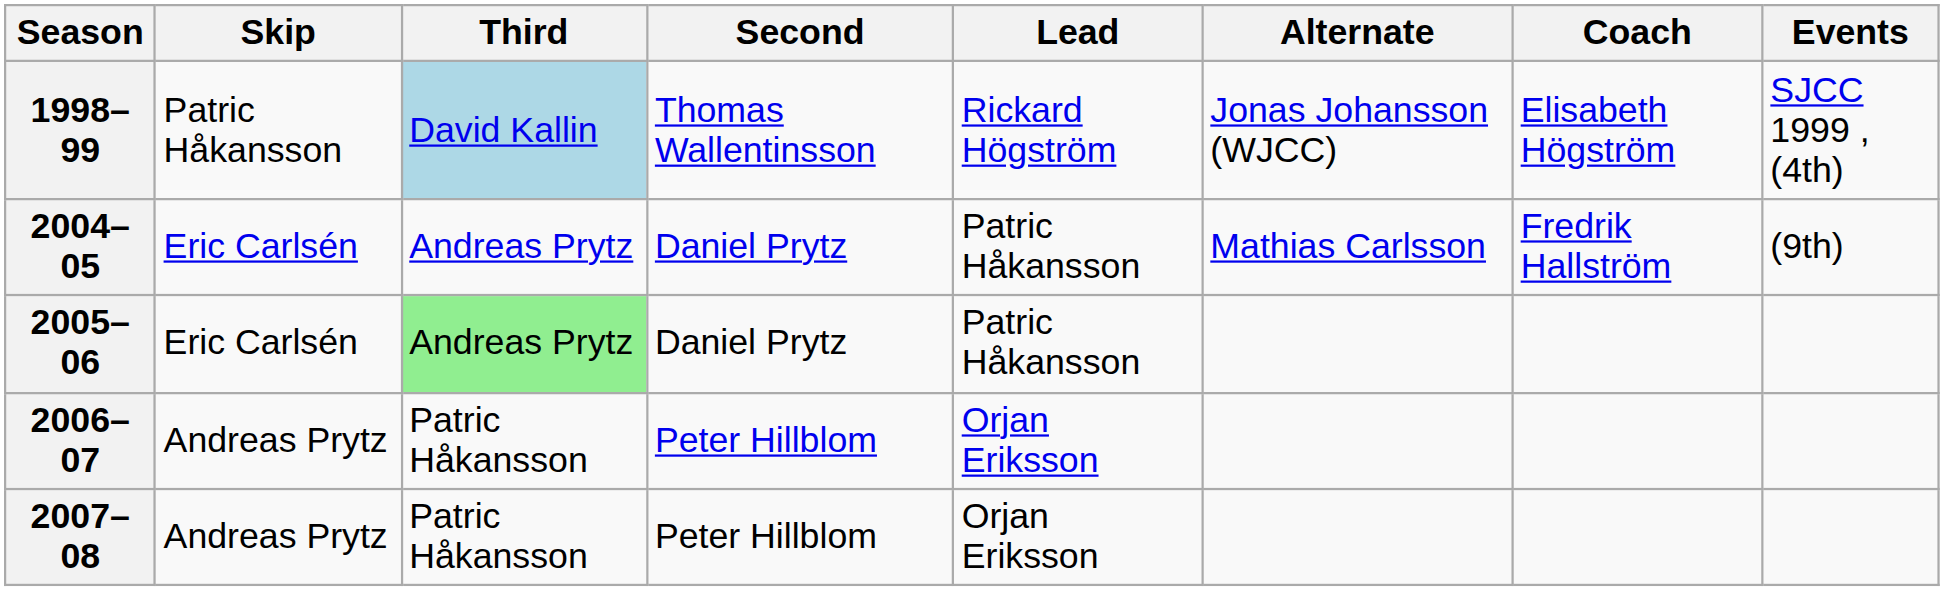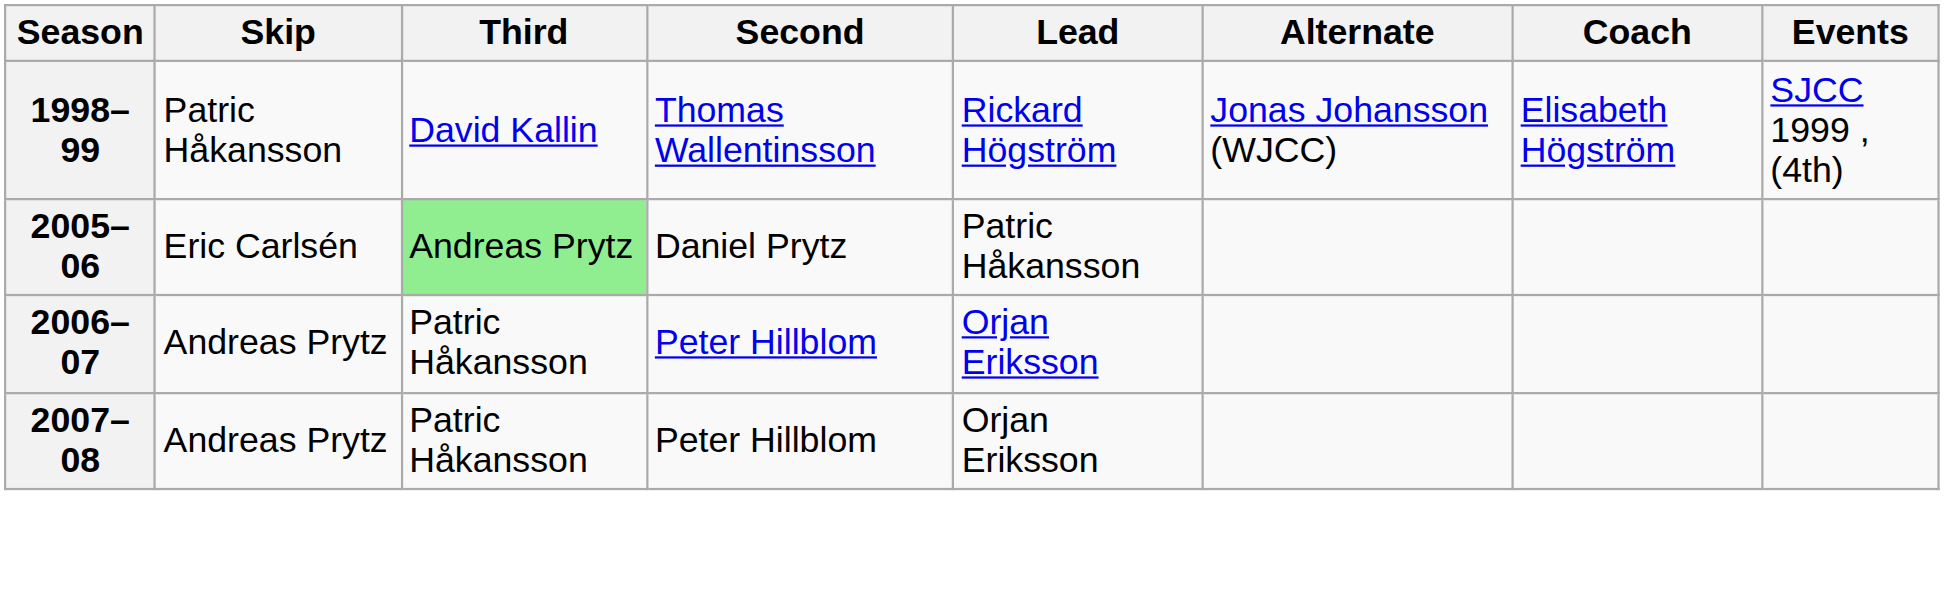1998–99 | Third: lightblue background -> no background
- row: 2004–05 | Eric Carlsén | Andreas Prytz | Daniel Prytz | Patric Håkansson | Mathias Carlsson | Fredrik Hallström | (9th)
